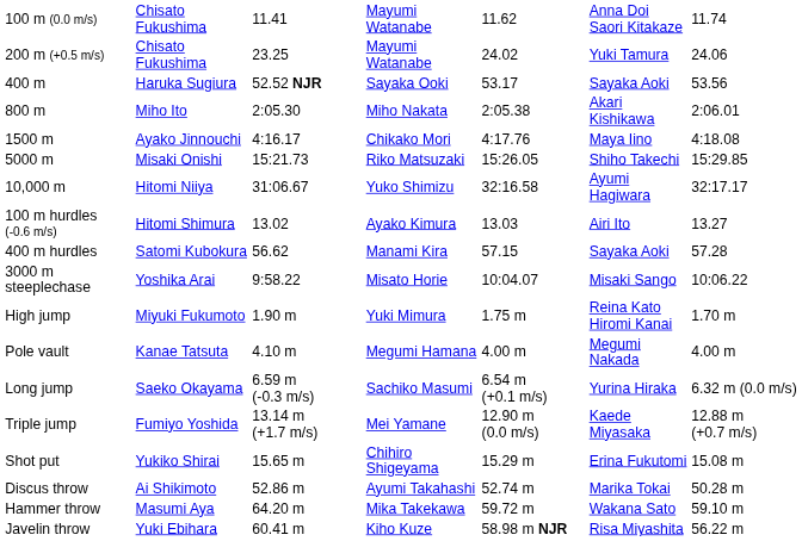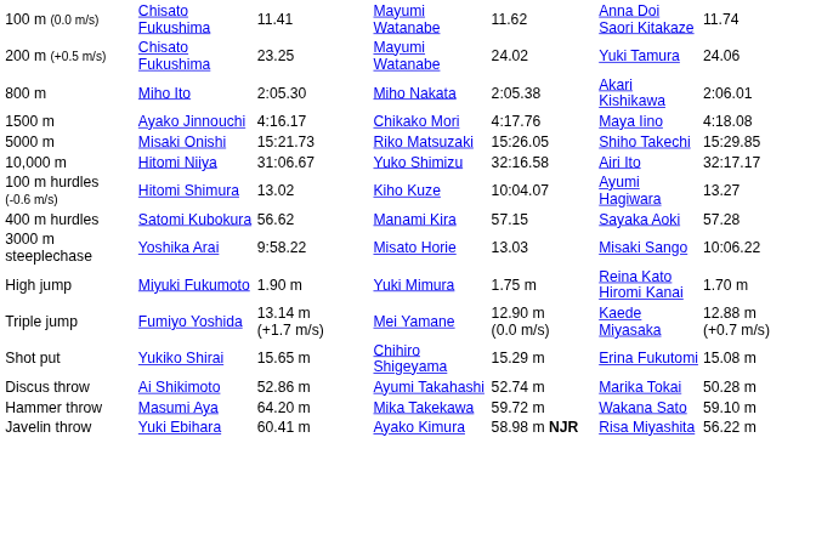- row: 400 m | Haruka Sugiura | 52.52 NJR | Sayaka Ooki | 53.17 | Sayaka Aoki | 53.56
10,000 m | column 6: Ayumi Hagiwara -> Airi Ito
100 m hurdles (-0.6 m/s) | column 4: Ayako Kimura -> Kiho Kuze
100 m hurdles (-0.6 m/s) | column 5: 13.03 -> 10:04.07
100 m hurdles (-0.6 m/s) | column 6: Airi Ito -> Ayumi Hagiwara
3000 m steeplechase | column 5: 10:04.07 -> 13.03
- row: Pole vault | Kanae Tatsuta | 4.10 m | Megumi Hamana | 4.00 m | Megumi Nakada | 4.00 m
- row: Long jump | Saeko Okayama | 6.59 m (-0.3 m/s) | Sachiko Masumi | 6.54 m (+0.1 m/s) | Yurina Hiraka | 6.32 m (0.0 m/s)
Javelin throw | column 4: Kiho Kuze -> Ayako Kimura
